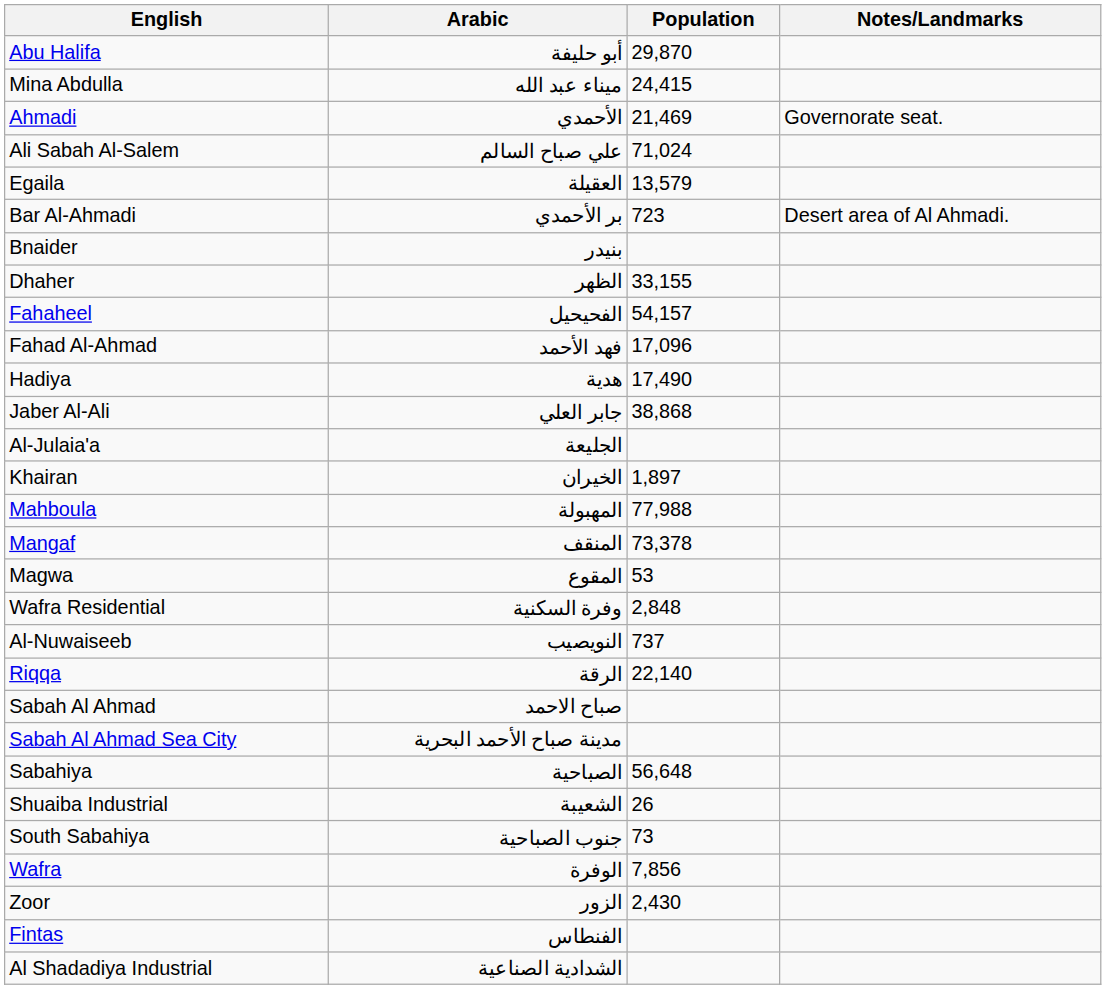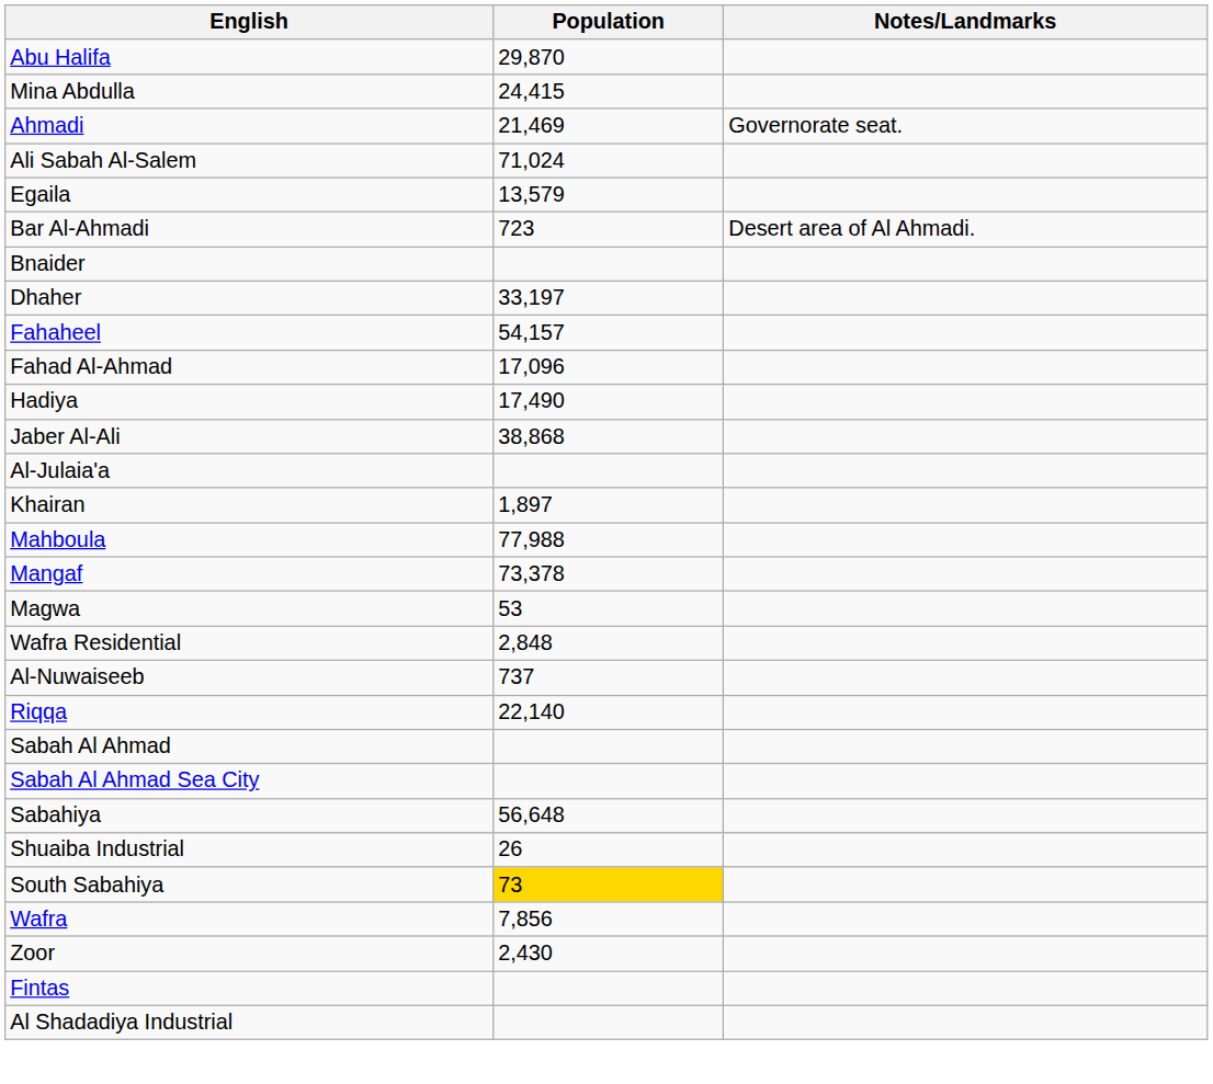- column: Arabic | أبو حليفة | ميناء عبد الله | الأحمدي | علي صباح السالم | العقيلة | بر الأحمدي | بنيدر | الظهر | الفحيحيل | فهد الأحمد | هدية | جابر العلي | الجليعة | الخيران | المهبولة | المنقف | المقوع | وفرة السكنية | النويصيب | الرقة | صباح الاحمد | مدينة صباح الأحمد البحرية | الصباحية | الشعيبة | جنوب الصباحية | الوفرة | الزور | الفنطاس | الشدادية الصناعية
Dhaher | Population: 33,155 -> 33,197
South Sabahiya | Population: no background -> gold background
